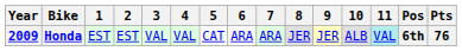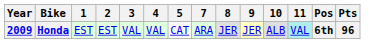- column: 6 | ARA
Honda | Pts: 76 -> 96
